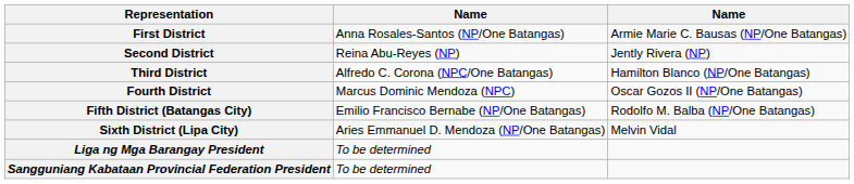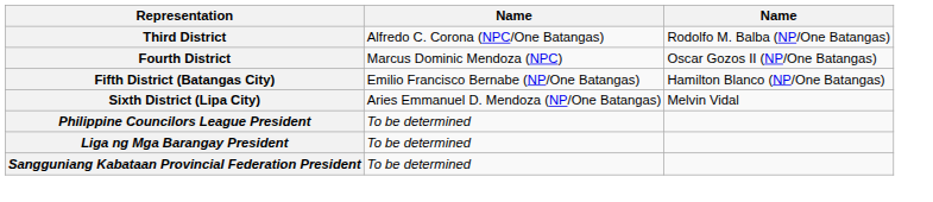- row: First District | Anna Rosales-Santos (NP/One Batangas) | Armie Marie C. Bausas (NP/One Batangas)
- row: Second District | Reina Abu-Reyes (NP) | Jently Rivera (NP)
Third District | column 3: Hamilton Blanco (NP/One Batangas) -> Rodolfo M. Balba (NP/One Batangas)
Fifth District (Batangas City) | column 3: Rodolfo M. Balba (NP/One Batangas) -> Hamilton Blanco (NP/One Batangas)
+ row: Philippine Councilors League President | To be determined
